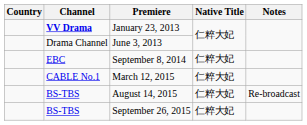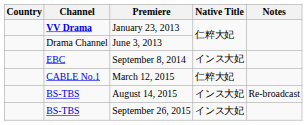September 8, 2014 | Native Title: 仁粹大妃 -> インス大妃
August 14, 2015 | Native Title: 仁粹大妃 -> インス大妃
September 26, 2015 | Native Title: 仁粹大妃 -> インス大妃
